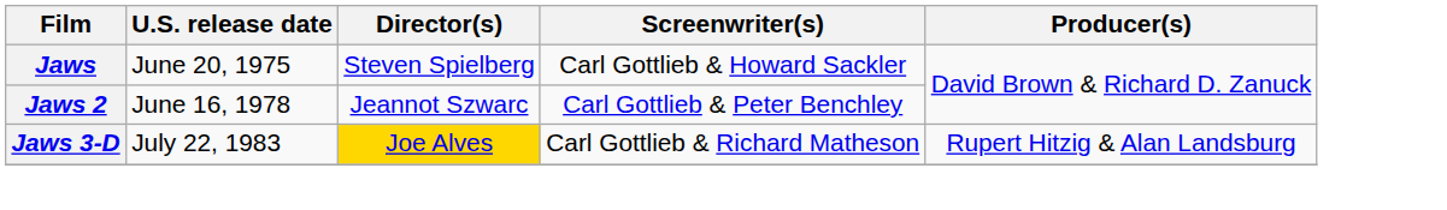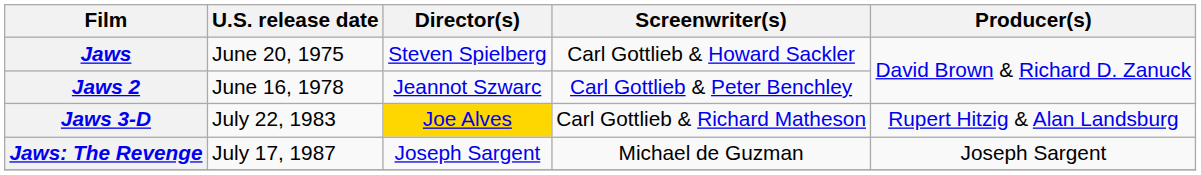+ row: Jaws: The Revenge | July 17, 1987 | Joseph Sargent | Michael de Guzman | Joseph Sargent
